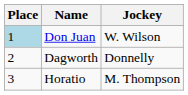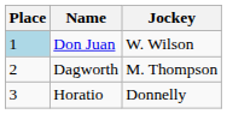Dagworth | Jockey: Donnelly -> M. Thompson
Horatio | Jockey: M. Thompson -> Donnelly
